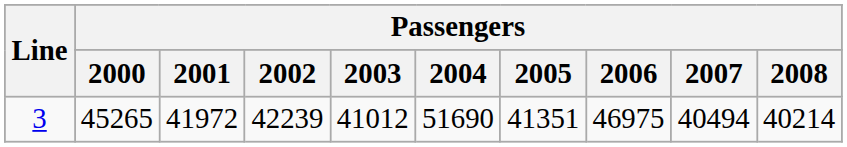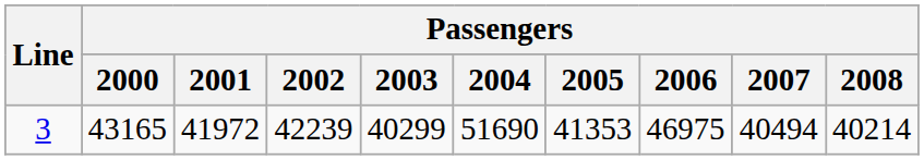3 | Passengers / 2000: 45265 -> 43165
3 | Passengers / 2003: 41012 -> 40299
3 | Passengers / 2005: 41351 -> 41353
